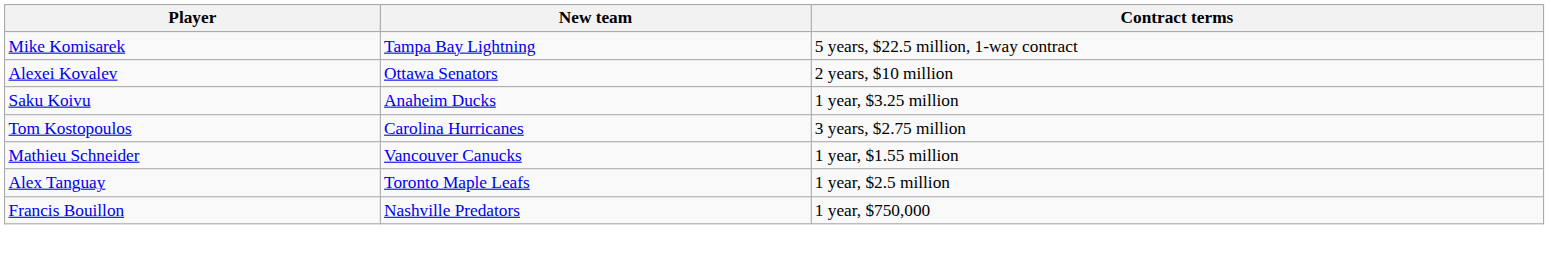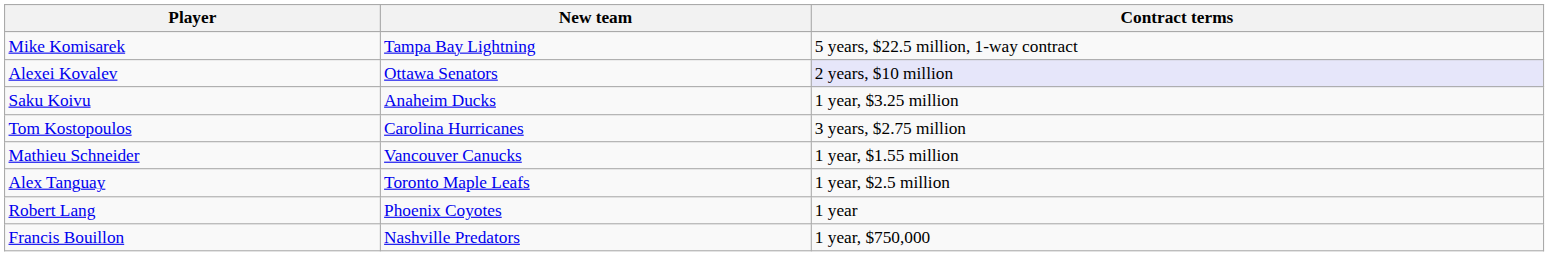Alexei Kovalev | Contract terms: no background -> lavender background
+ row: Robert Lang | Phoenix Coyotes | 1 year
